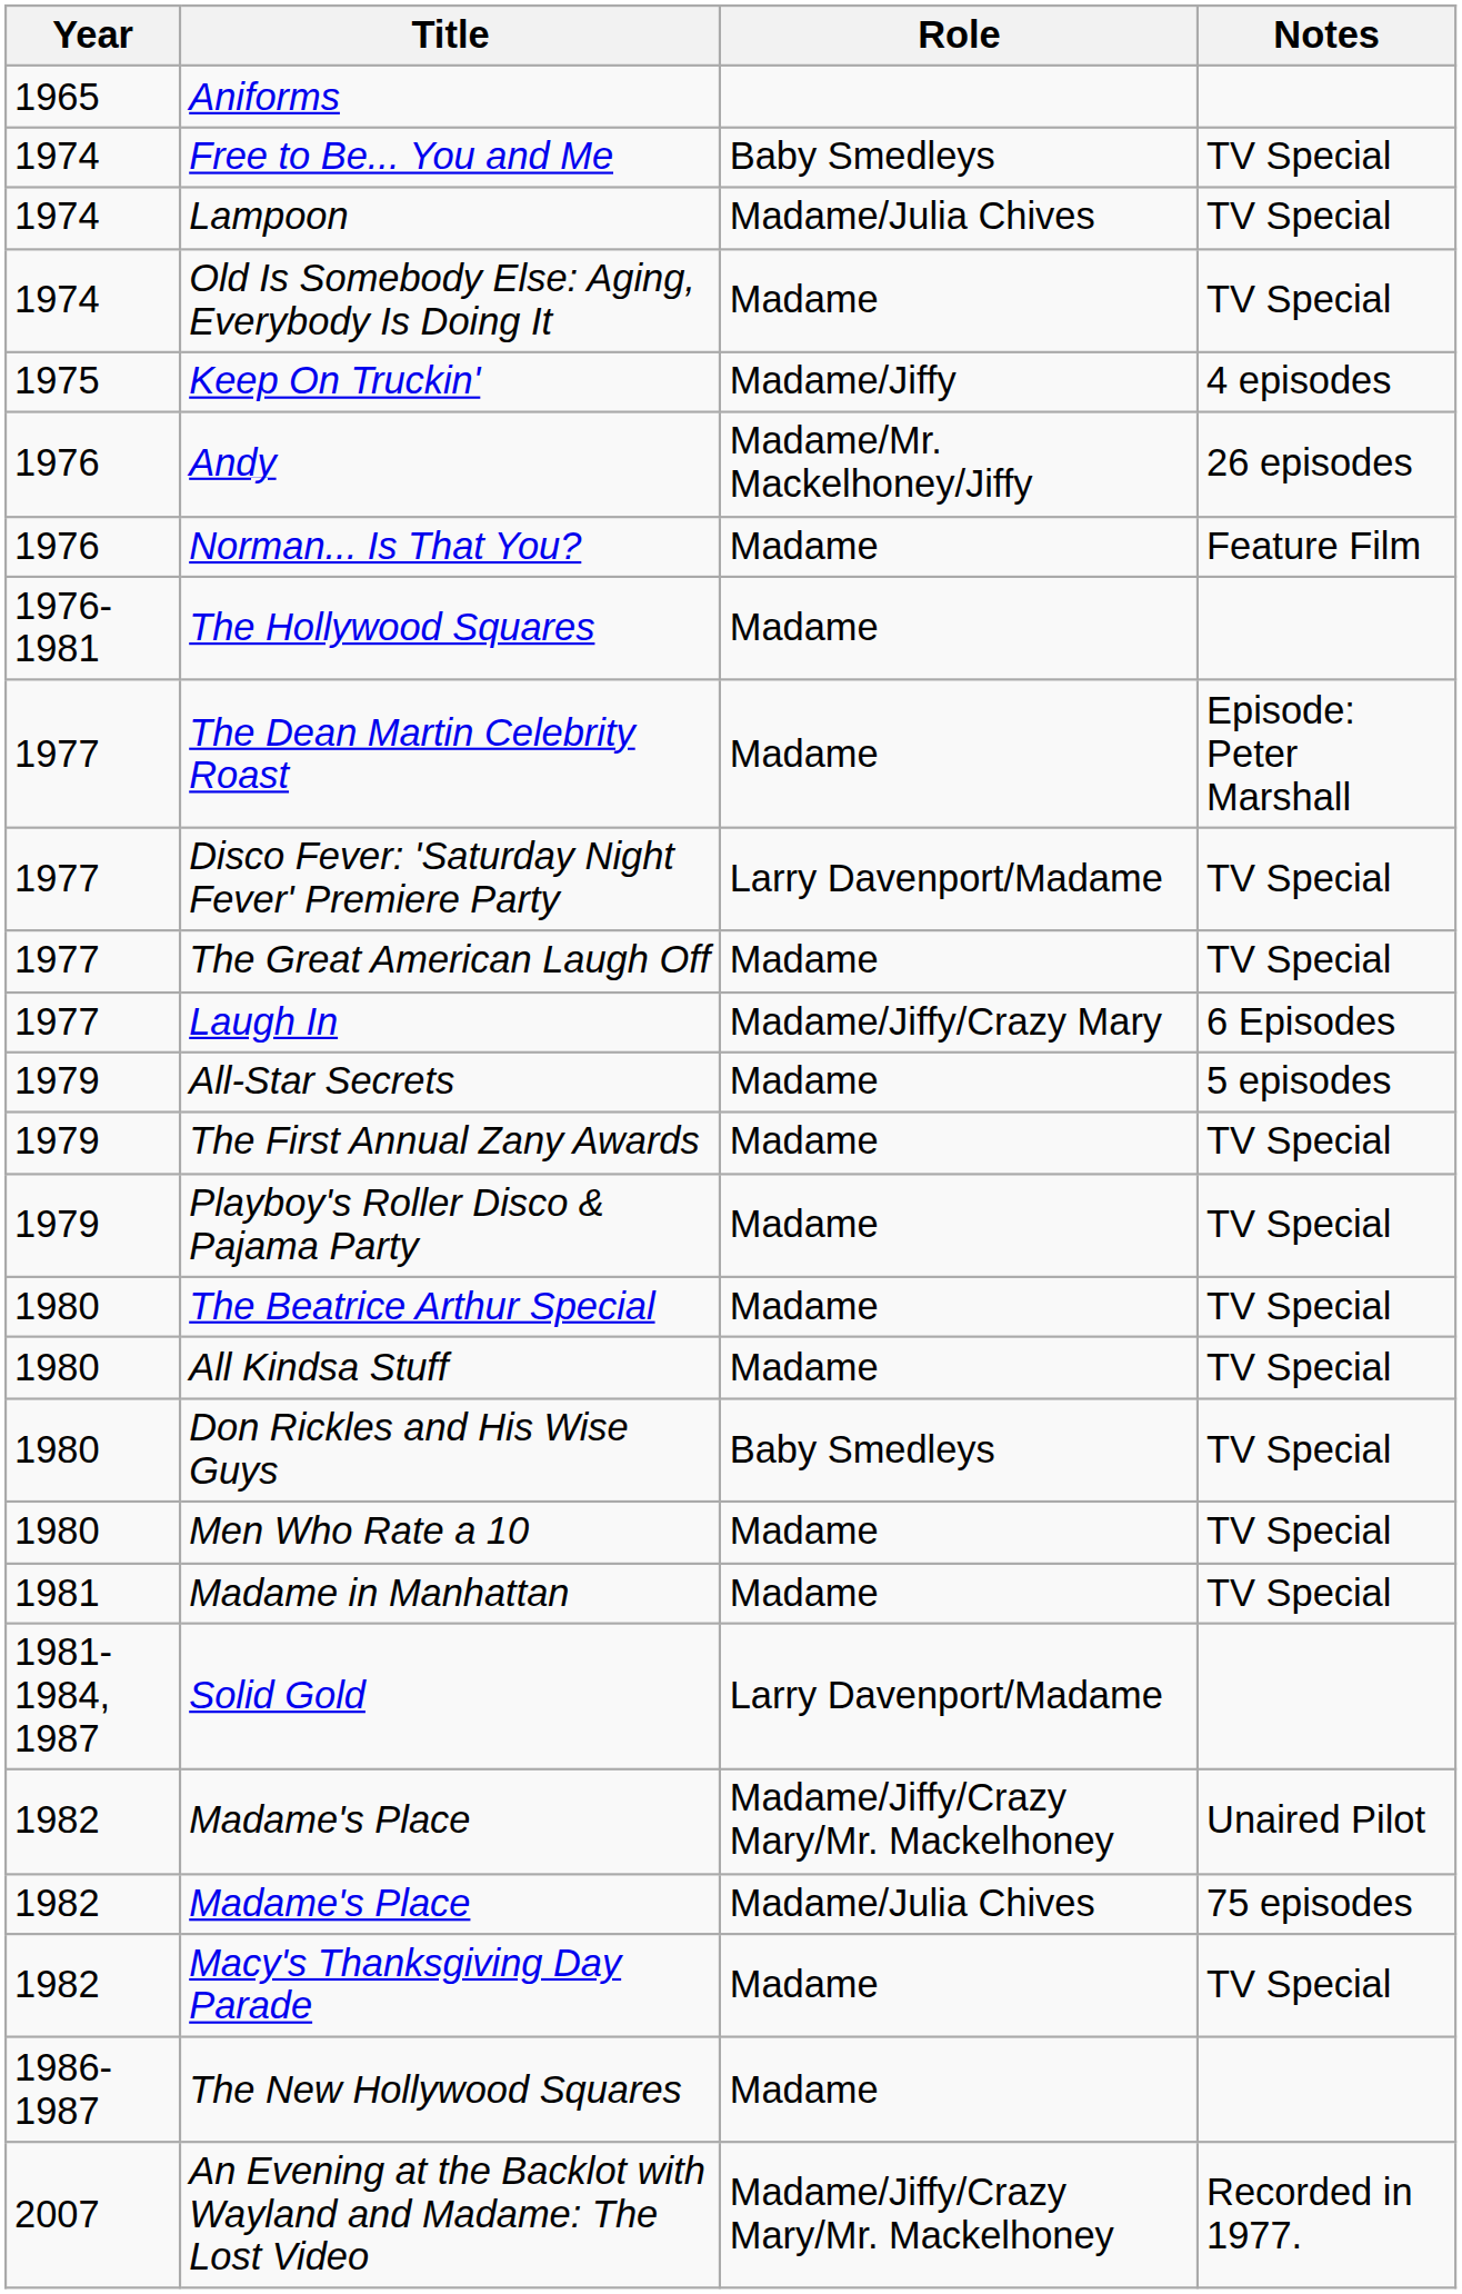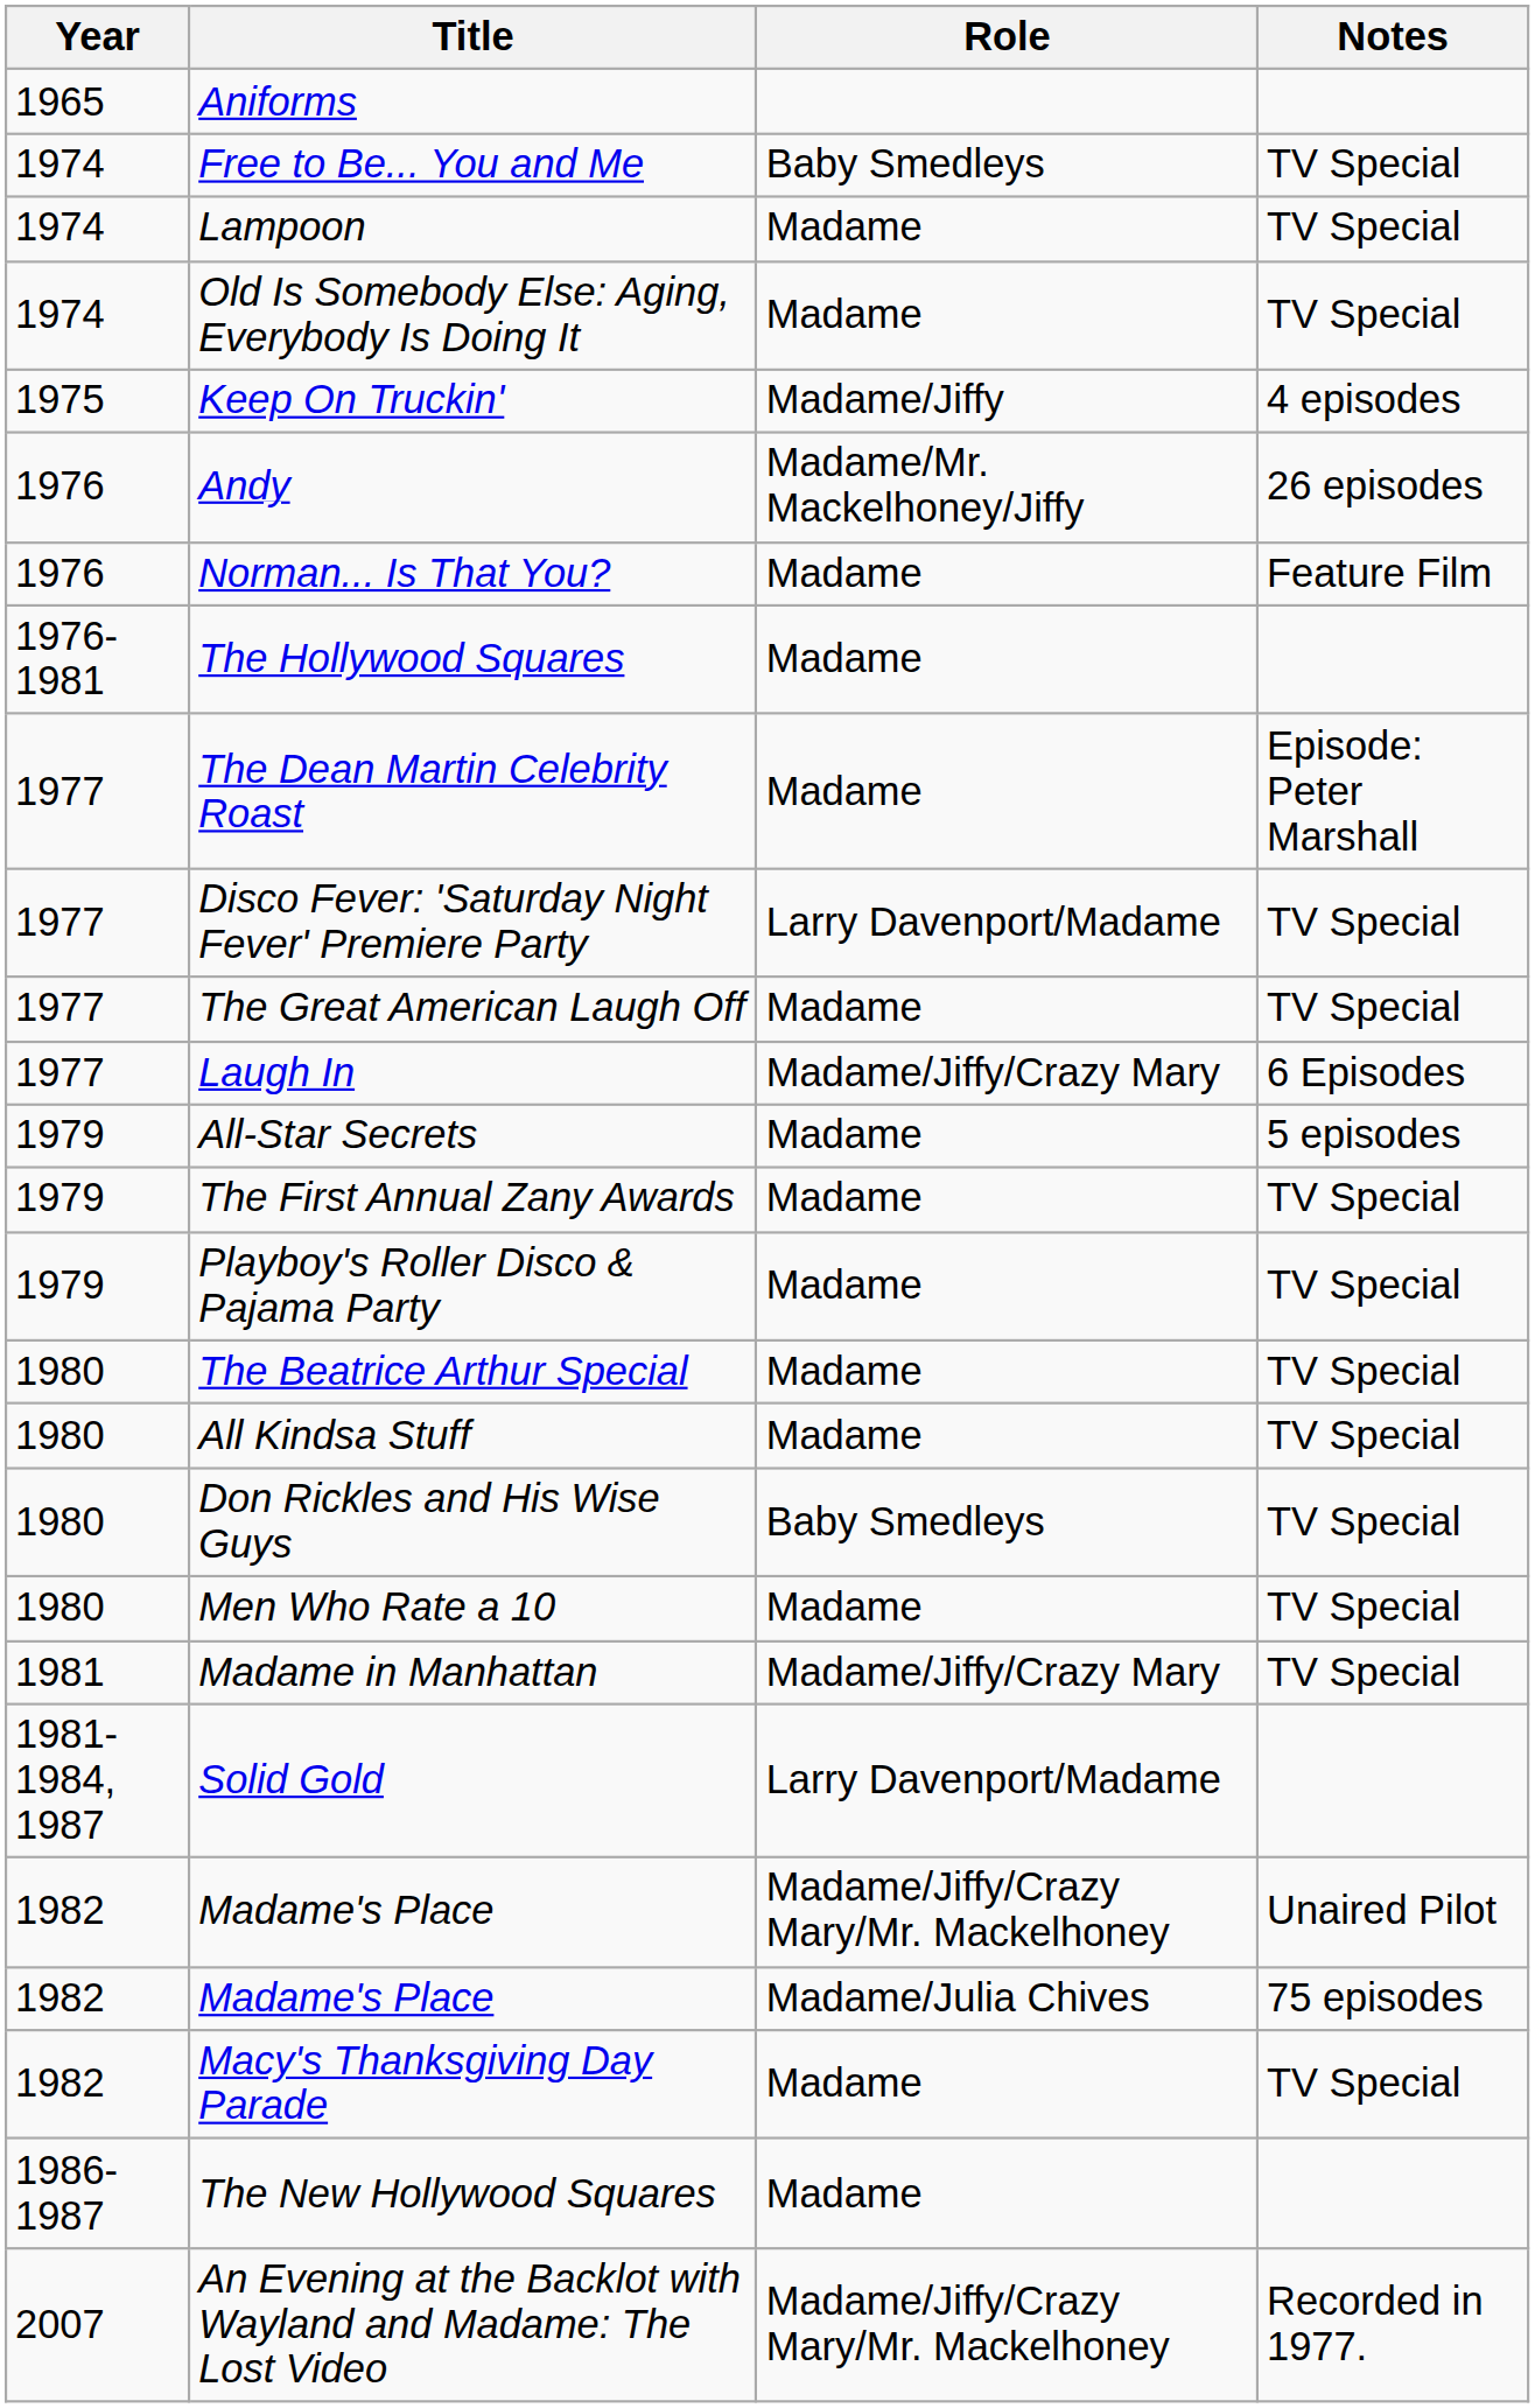Lampoon | Role: Madame/Julia Chives -> Madame
Madame in Manhattan | Role: Madame -> Madame/Jiffy/Crazy Mary
